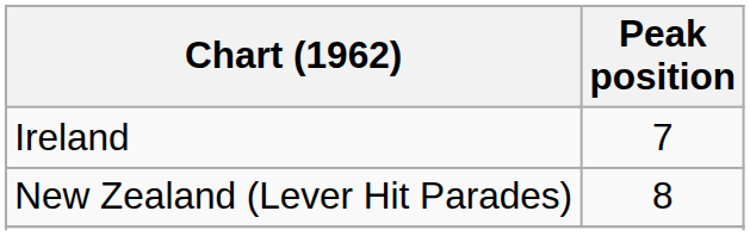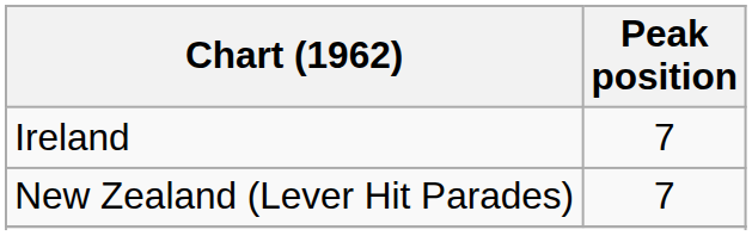New Zealand (Lever Hit Parades) | Peak position: 8 -> 7
